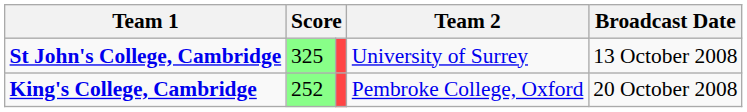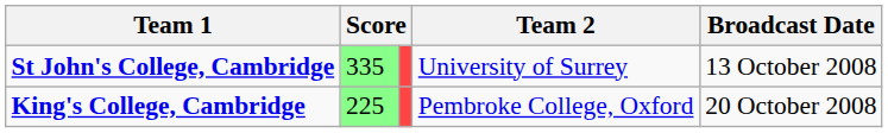St John's College, Cambridge | column 2: 325 -> 335
King's College, Cambridge | column 2: 252 -> 225
